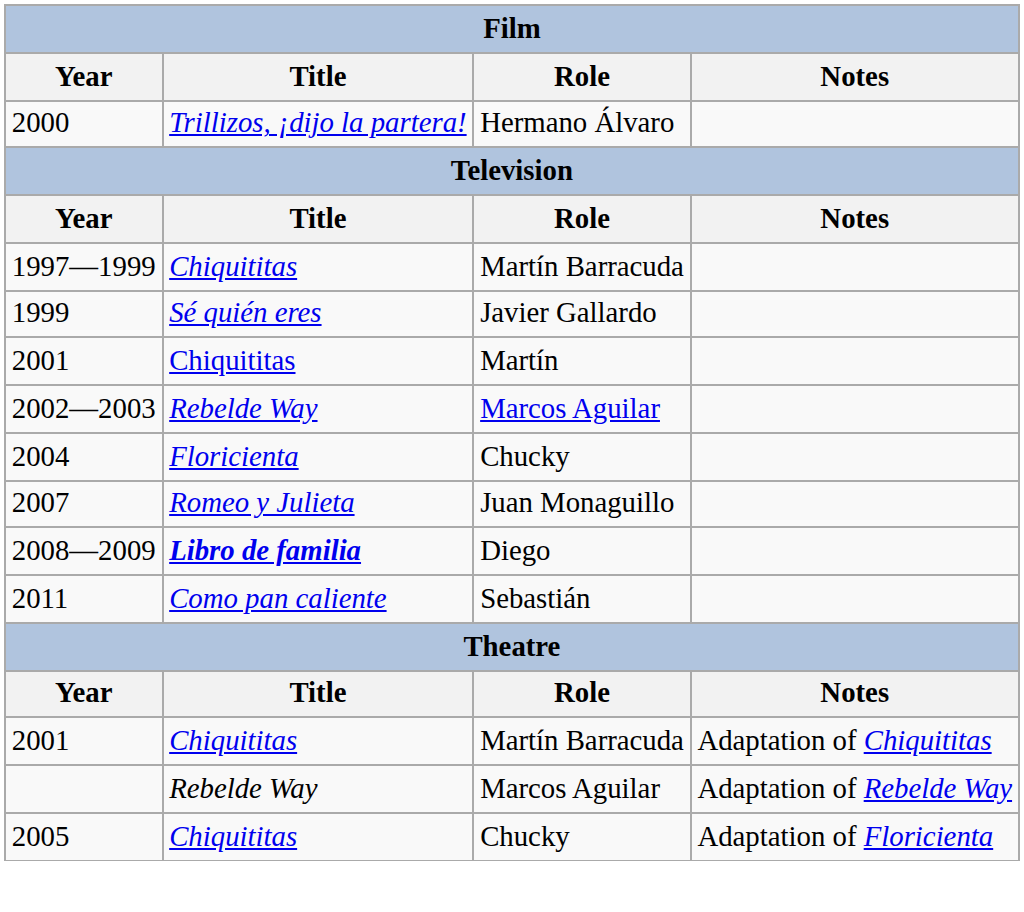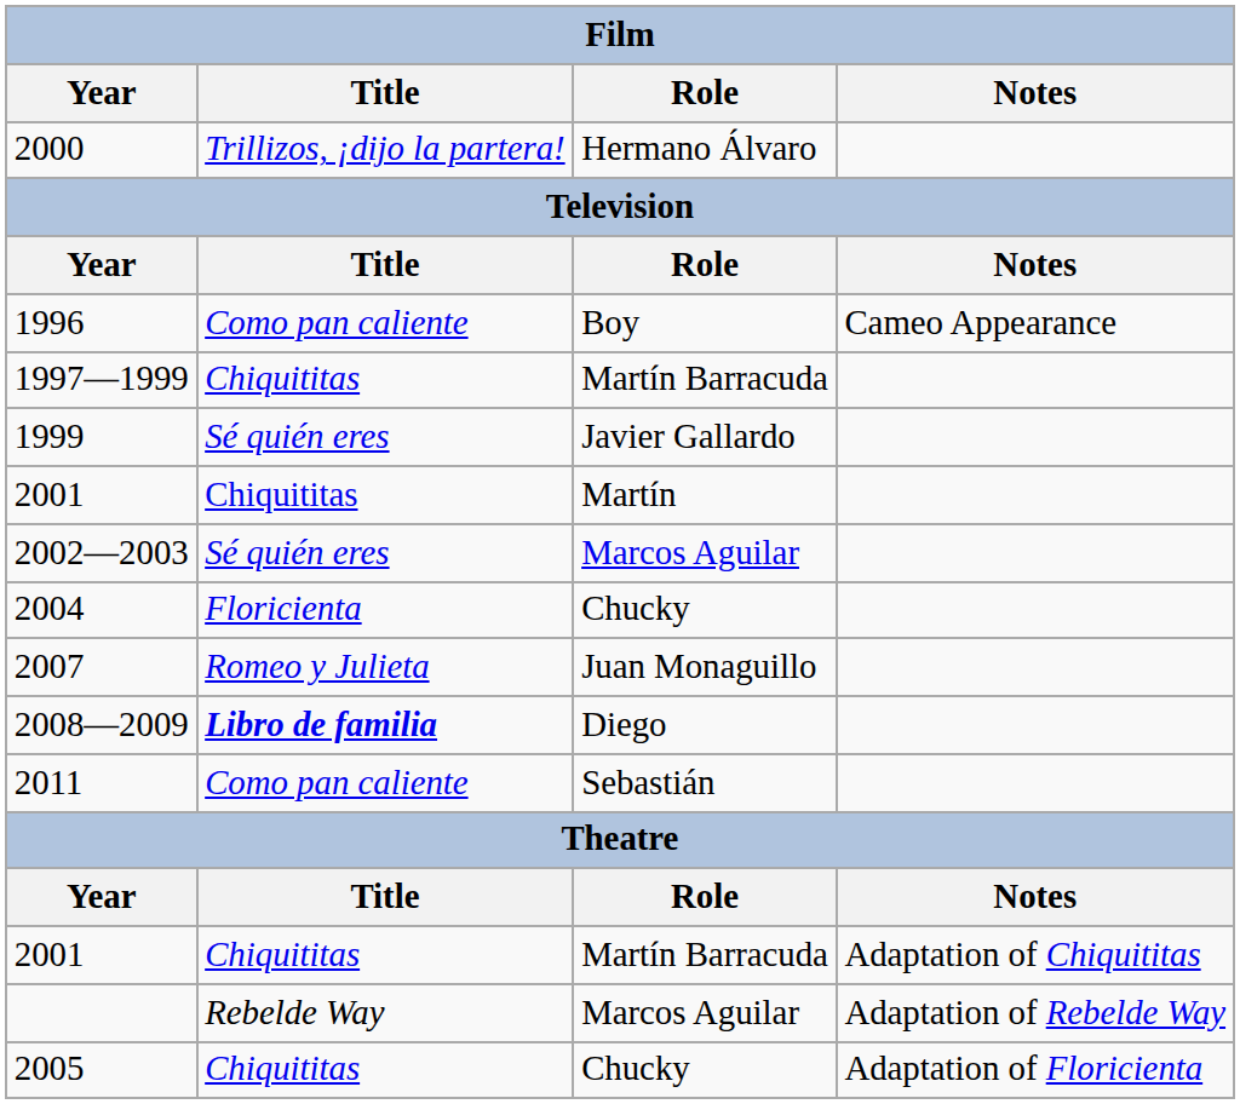+ row: 1996 | Como pan caliente | Boy | Cameo Appearance
2002—2003 | Title: Rebelde Way -> Sé quién eres
